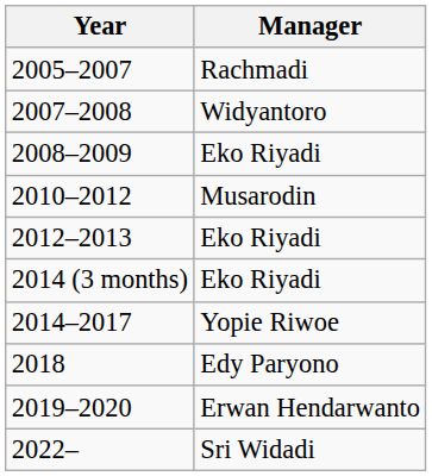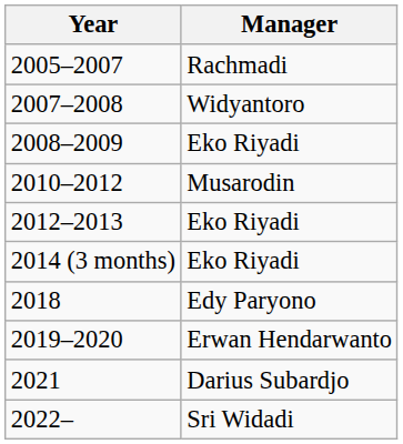- row: 2014–2017 | Yopie Riwoe
+ row: 2021 | Darius Subardjo
